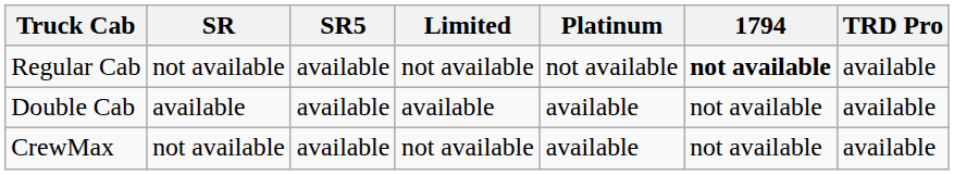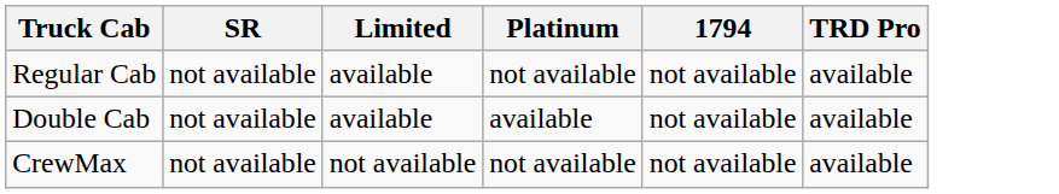- column: SR5 | available | available | available
Regular Cab | Limited: not available -> available
Regular Cab | 1794: bold -> normal
Double Cab | SR: available -> not available
CrewMax | Platinum: available -> not available
